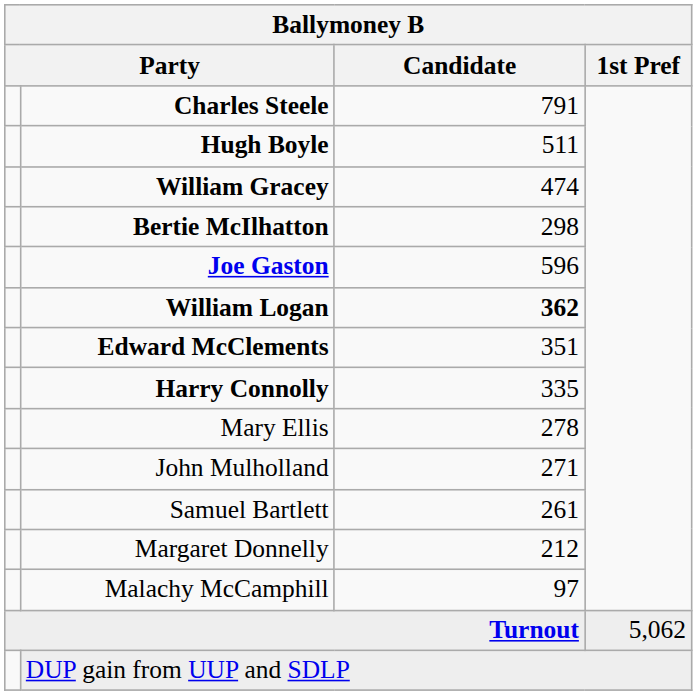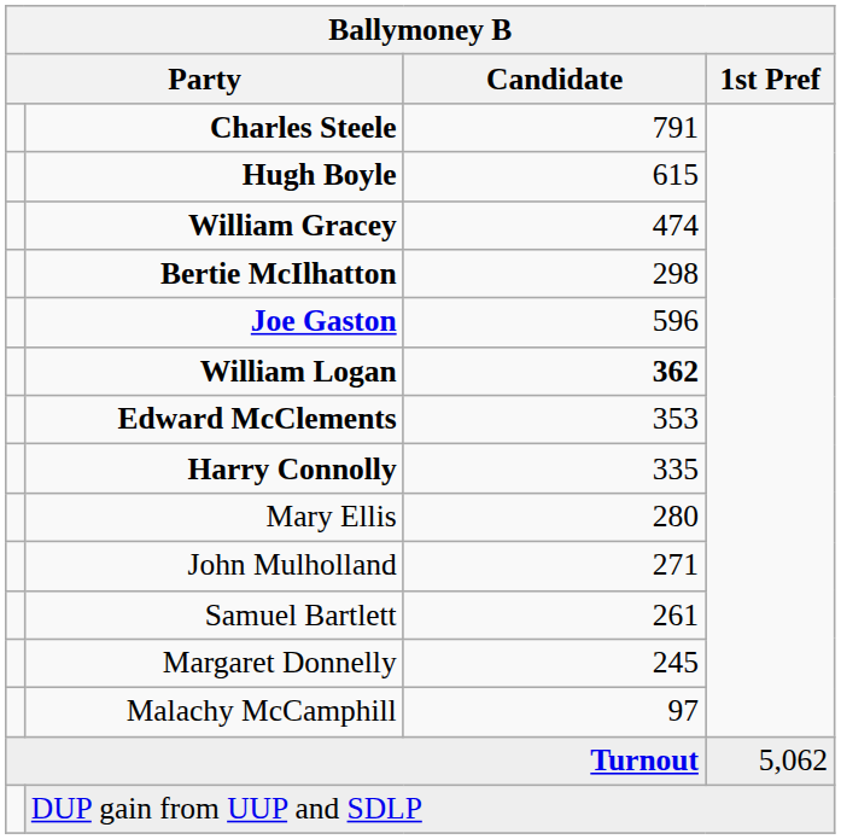Hugh Boyle | Candidate: 511 -> 615
Edward McClements | Candidate: 351 -> 353
Mary Ellis | Candidate: 278 -> 280
Margaret Donnelly | Candidate: 212 -> 245
